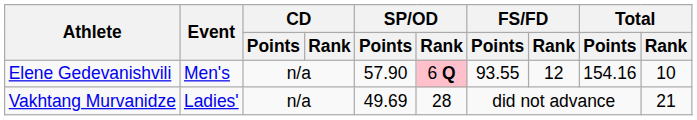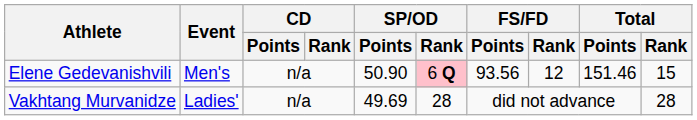Elene Gedevanishvili | SP/OD / Points: 57.90 -> 50.90
Elene Gedevanishvili | FS/FD / Points: 93.55 -> 93.56
Elene Gedevanishvili | Total / Points: 154.16 -> 151.46
Elene Gedevanishvili | Total / Rank: 10 -> 15
Vakhtang Murvanidze | Total / Rank: 21 -> 28
